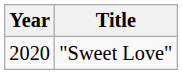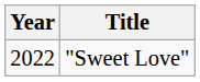"Sweet Love" | Year: 2020 -> 2022
